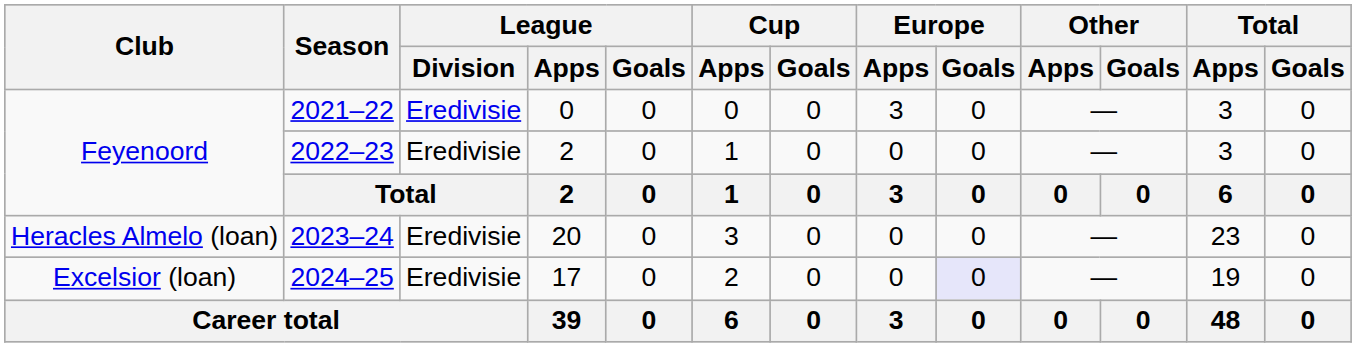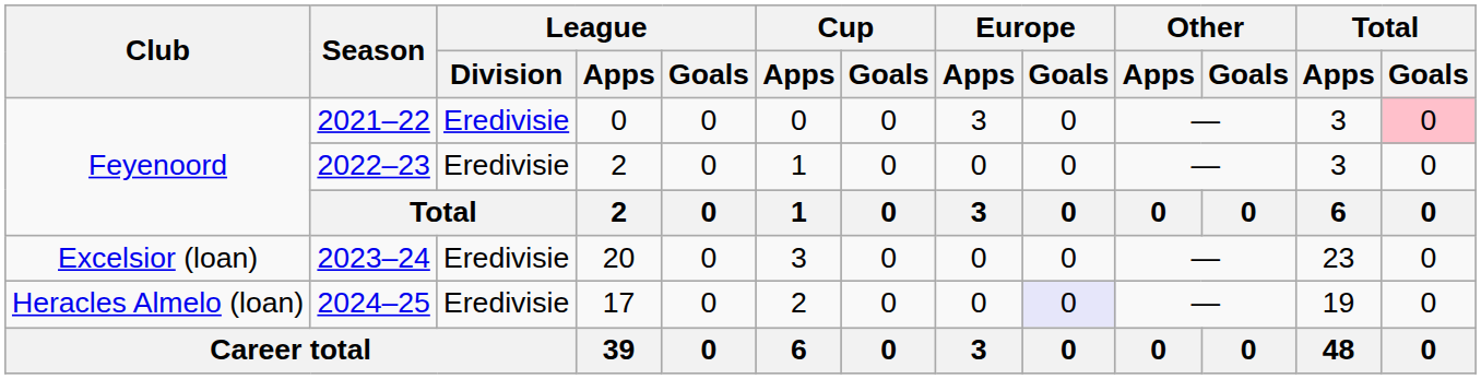2021–22 | Total / Goals: no background -> pink background
2023–24 | Club: Heracles Almelo (loan) -> Excelsior (loan)
2024–25 | Club: Excelsior (loan) -> Heracles Almelo (loan)
